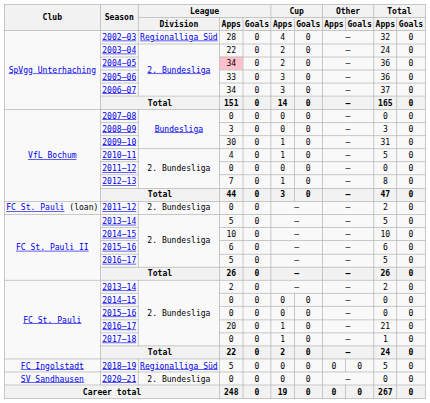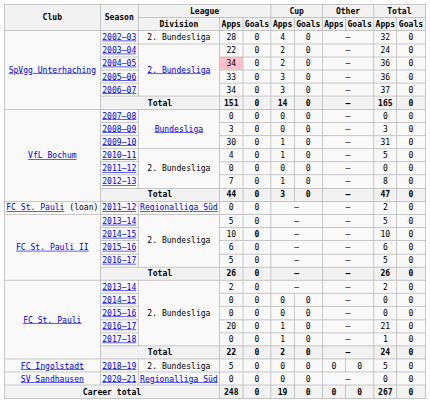2002–03 | League / Division: Regionalliga Süd -> 2. Bundesliga
FC St. Pauli (loan) / 2011–12 | League / Division: 2. Bundesliga -> Regionalliga Süd
FC St. Pauli II / 2014–15 | League / Goals: normal -> bold
2018–19 | League / Division: Regionalliga Süd -> 2. Bundesliga
2020–21 | League / Division: 2. Bundesliga -> Regionalliga Süd
